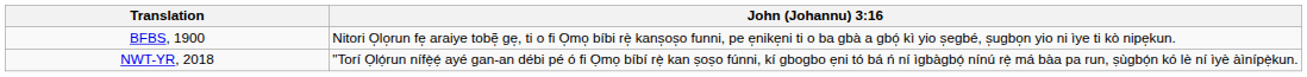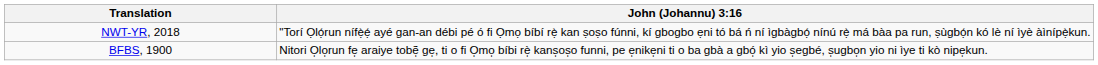rows swapped: BFBS, 1900 <-> NWT-YR, 2018
